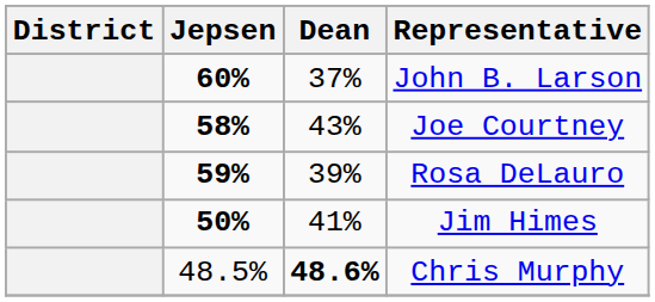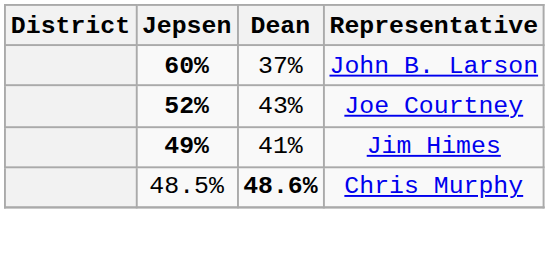Joe Courtney | Jepsen: 58% -> 52%
- row: 59% | 39% | Rosa DeLauro
Jim Himes | Jepsen: 50% -> 49%
